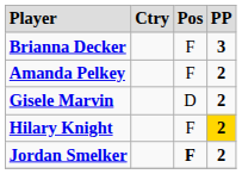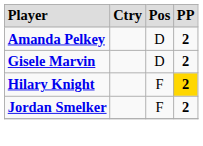- row: Brianna Decker | F | 3
Amanda Pelkey | column 3: F -> D
Jordan Smelker | column 3: bold -> normal
